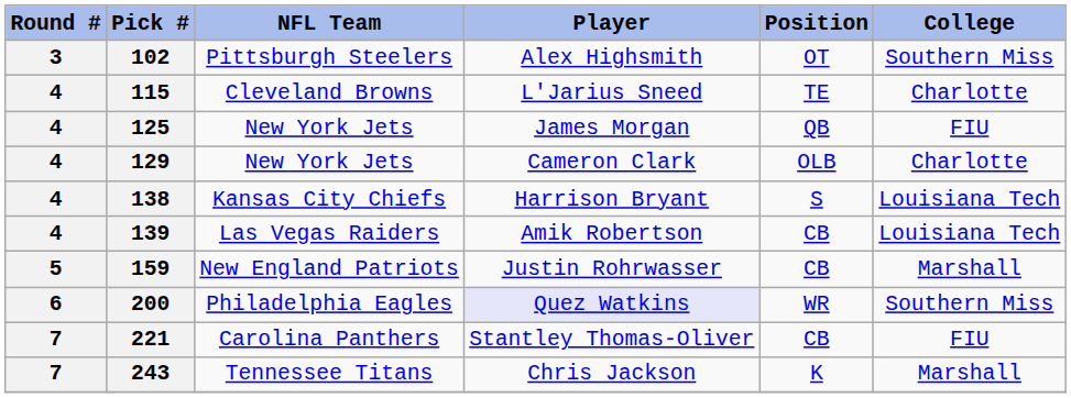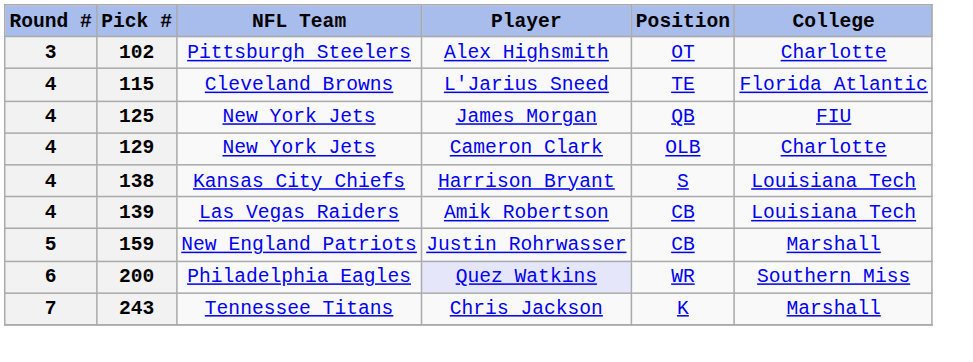102 | College: Southern Miss -> Charlotte
115 | College: Charlotte -> Florida Atlantic
- row: 7 | 221 | Carolina Panthers | Stantley Thomas-Oliver | CB | FIU
